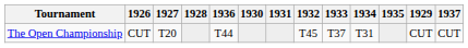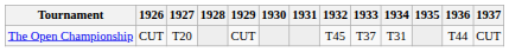columns swapped: 1929 <-> 1936
